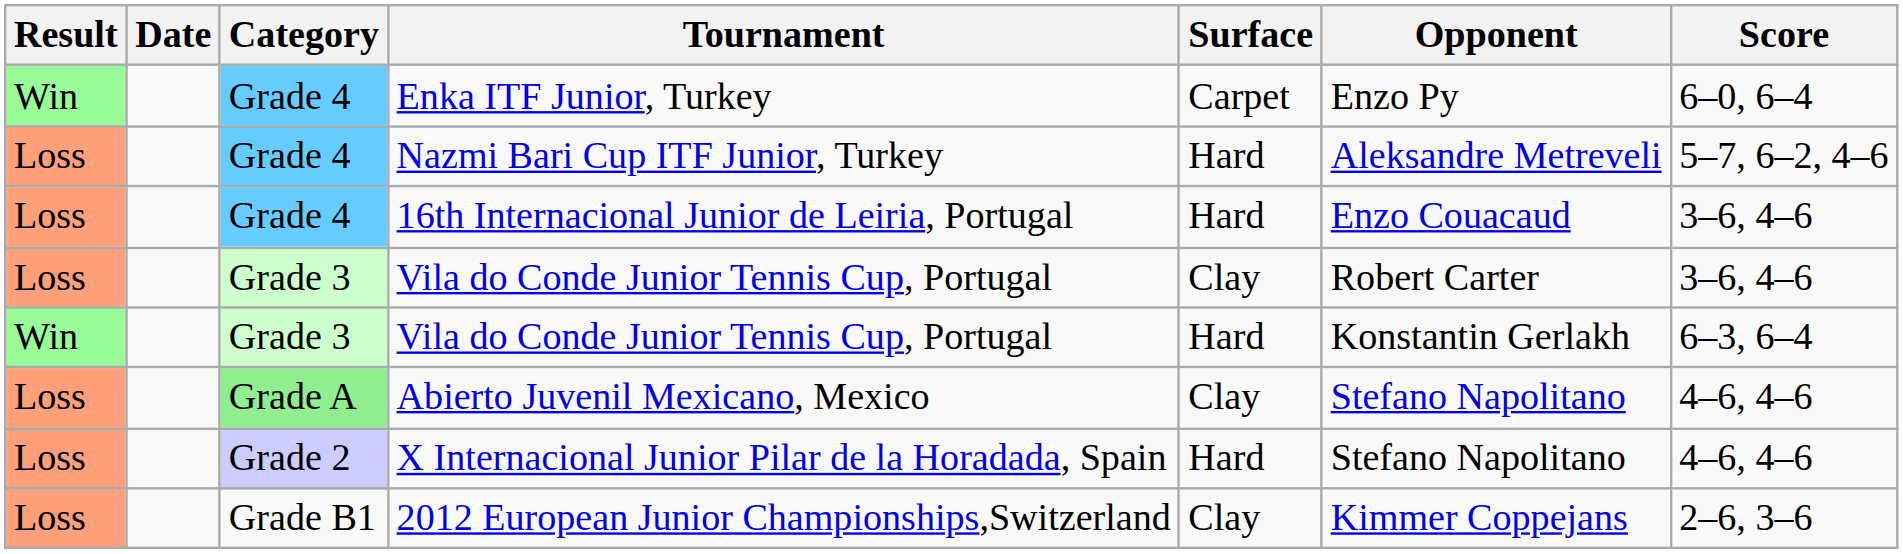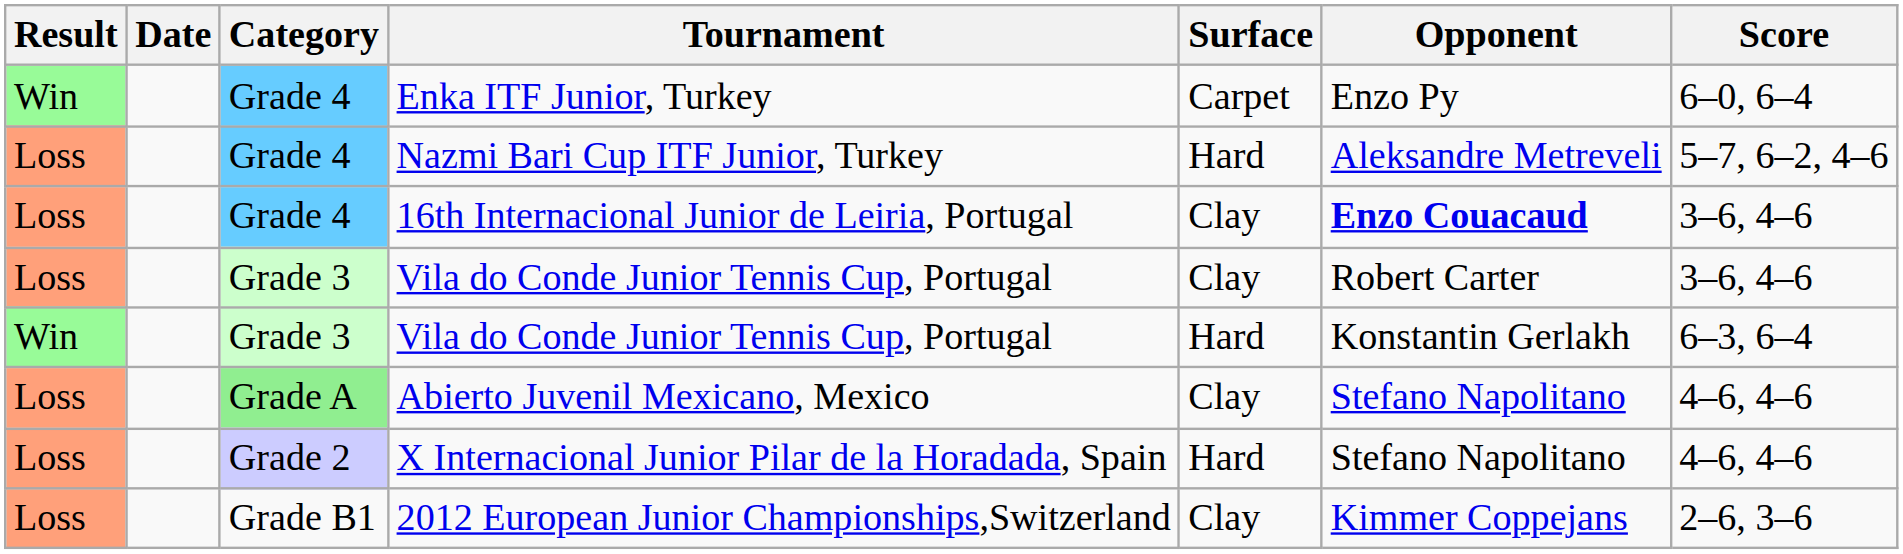16th Internacional Junior de Leiria, Portugal | Surface: Hard -> Clay
16th Internacional Junior de Leiria, Portugal | Opponent: normal -> bold
